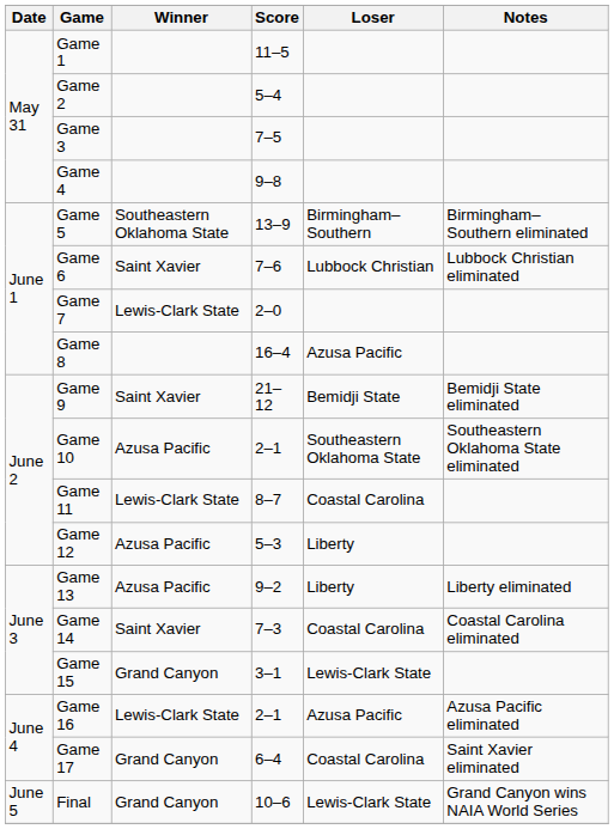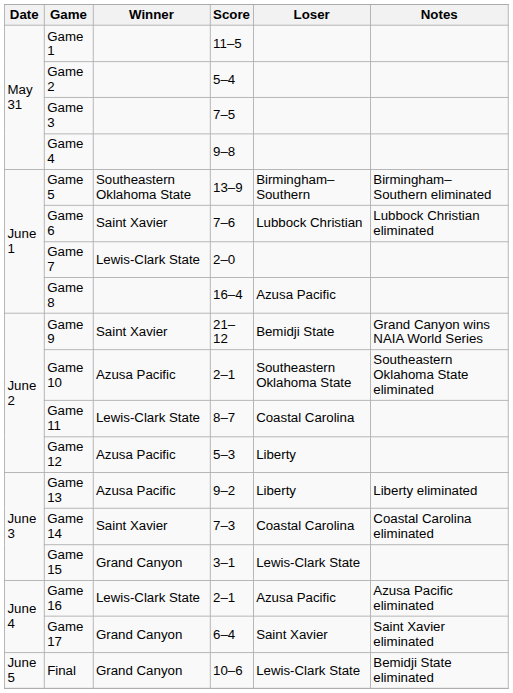Game 9 | Notes: Bemidji State eliminated -> Grand Canyon wins NAIA World Series
Game 17 | Loser: Coastal Carolina -> Saint Xavier
Final | Notes: Grand Canyon wins NAIA World Series -> Bemidji State eliminated
